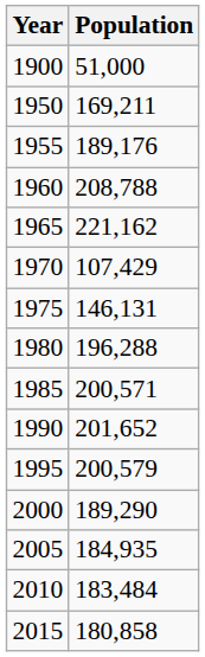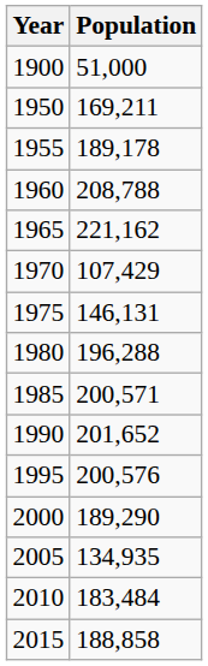1955 | Population: 189,176 -> 189,178
1995 | Population: 200,579 -> 200,576
2005 | Population: 184,935 -> 134,935
2015 | Population: 180,858 -> 188,858
